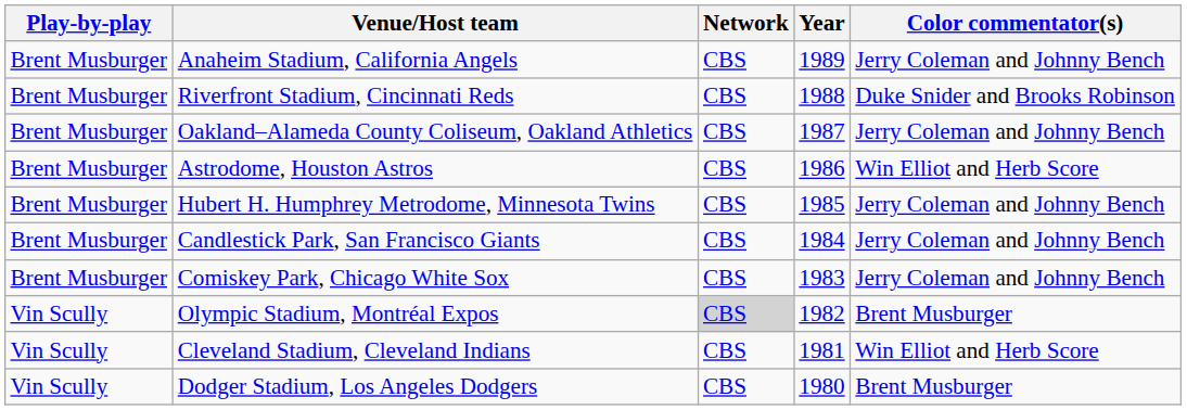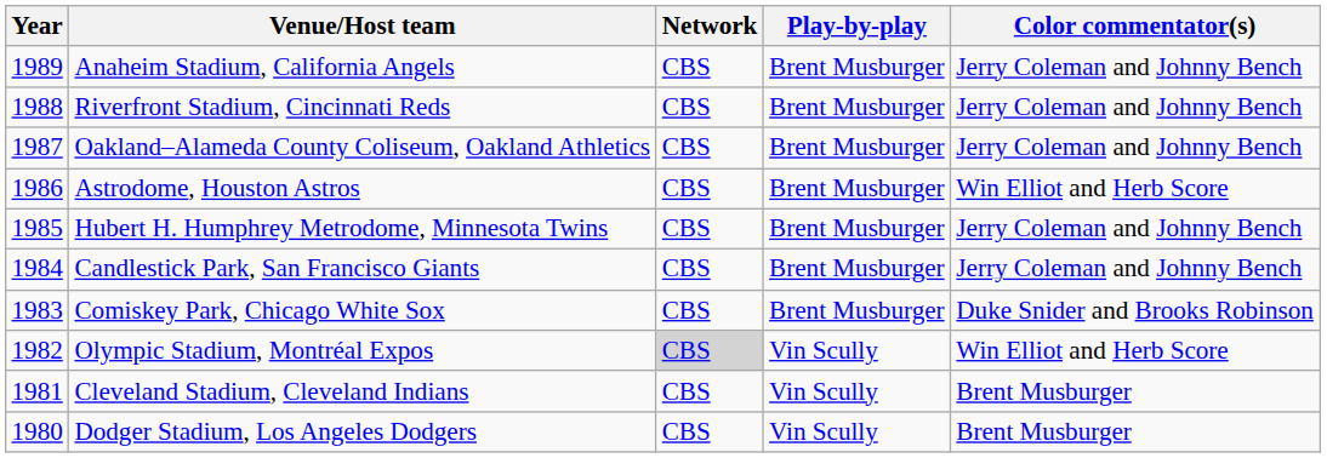columns swapped: Year <-> Play-by-play
Riverfront Stadium, Cincinnati Reds | Color commentator(s): Duke Snider and Brooks Robinson -> Jerry Coleman and Johnny Bench
Comiskey Park, Chicago White Sox | Color commentator(s): Jerry Coleman and Johnny Bench -> Duke Snider and Brooks Robinson
Olympic Stadium, Montréal Expos | Color commentator(s): Brent Musburger -> Win Elliot and Herb Score
Cleveland Stadium, Cleveland Indians | Color commentator(s): Win Elliot and Herb Score -> Brent Musburger
